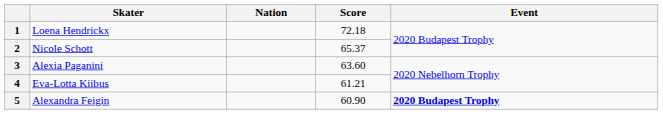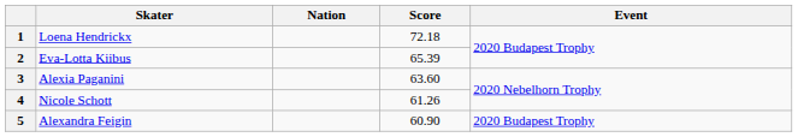2 | Skater: Nicole Schott -> Eva-Lotta Kiibus
2 | Score: 65.37 -> 65.39
4 | Skater: Eva-Lotta Kiibus -> Nicole Schott
4 | Score: 61.21 -> 61.26
5 | Event: bold -> normal
